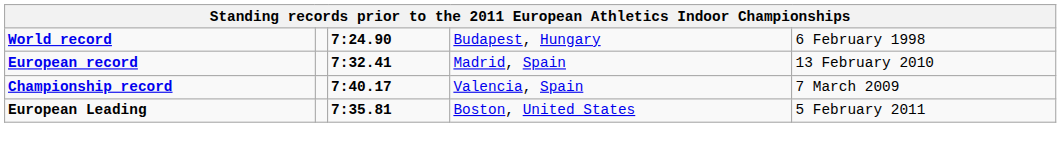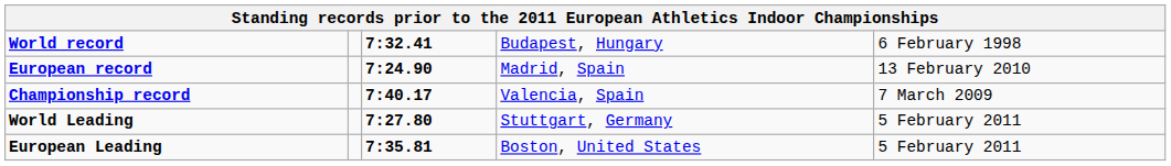World record | column 3: 7:24.90 -> 7:32.41
European record | column 3: 7:32.41 -> 7:24.90
+ row: World Leading | 7:27.80 | Stuttgart, Germany | 5 February 2011
